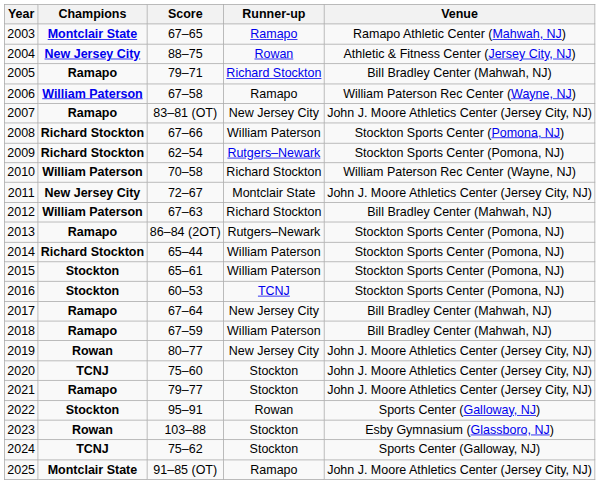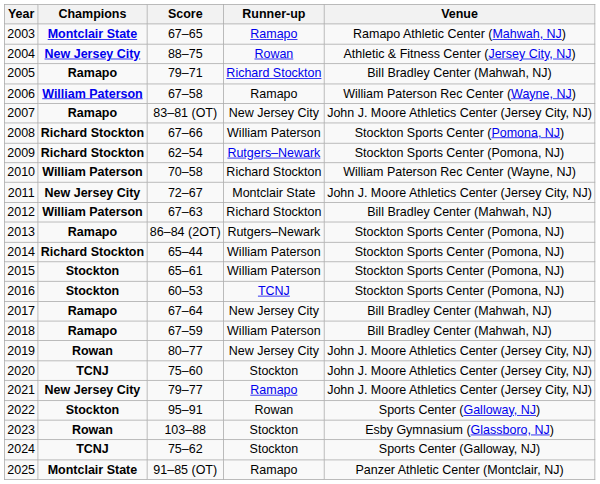2021 | Champions: Ramapo -> New Jersey City
2021 | Runner-up: Stockton -> Ramapo
2025 | Venue: John J. Moore Athletics Center (Jersey City, NJ) -> Panzer Athletic Center (Montclair, NJ)
